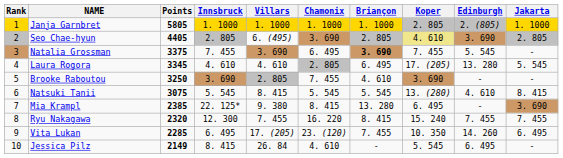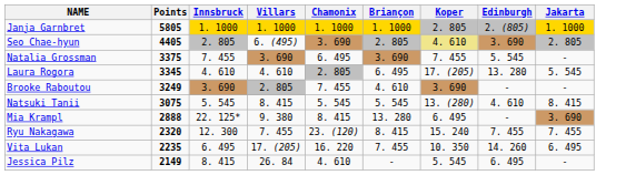- column: Rank | 1 | 2 | 3 | 4 | 5 | 6 | 7 | 8 | 9 | 10
Natalia Grossman | Briançon: bold -> normal
Brooke Raboutou | Points: 3250 -> 3249
Mia Krampl | Points: 2385 -> 2888
Ryu Nakagawa | Chamonix: 16. 220 -> 23. (120)
Vita Lukan | Points: 2285 -> 2235
Vita Lukan | Chamonix: 23. (120) -> 16. 220
